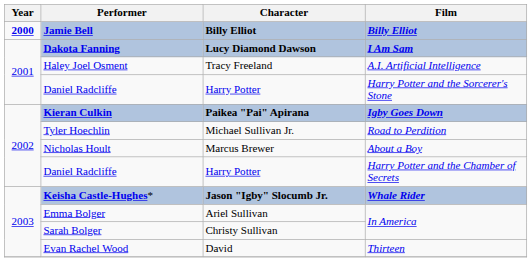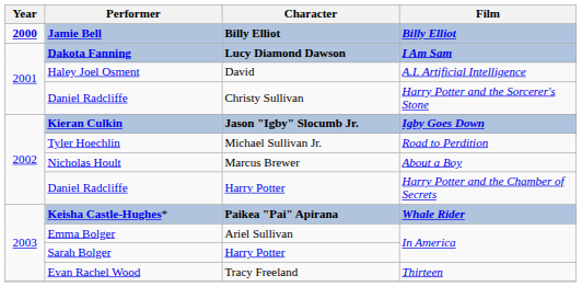Haley Joel Osment | Character: Tracy Freeland -> David
Daniel Radcliffe / Harry Potter and the Sorcerer's Stone | Character: Harry Potter -> Christy Sullivan
Kieran Culkin | Character: Paikea "Pai" Apirana -> Jason "Igby" Slocumb Jr.
Keisha Castle-Hughes* | Character: Jason "Igby" Slocumb Jr. -> Paikea "Pai" Apirana
Sarah Bolger | Character: Christy Sullivan -> Harry Potter
Evan Rachel Wood | Character: David -> Tracy Freeland
